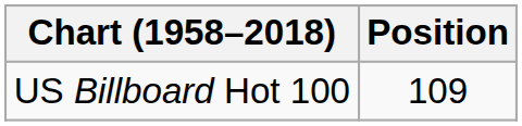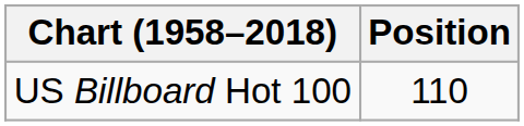US Billboard Hot 100 | Position: 109 -> 110
